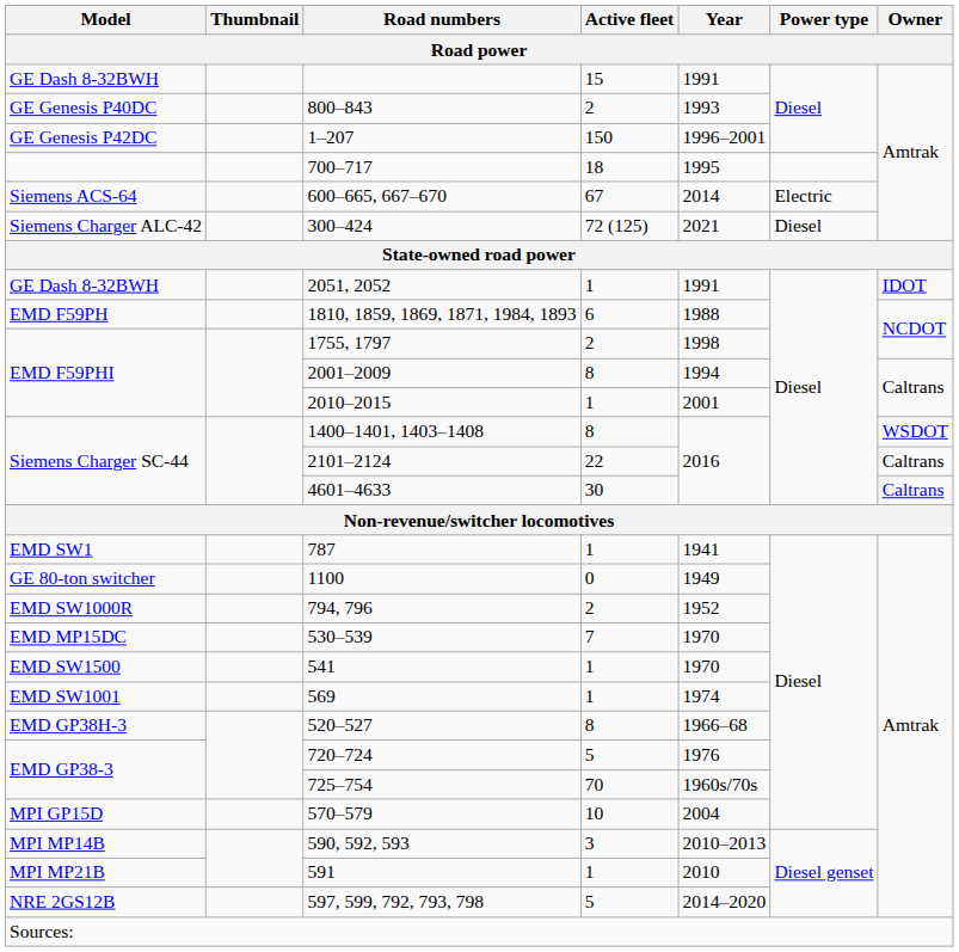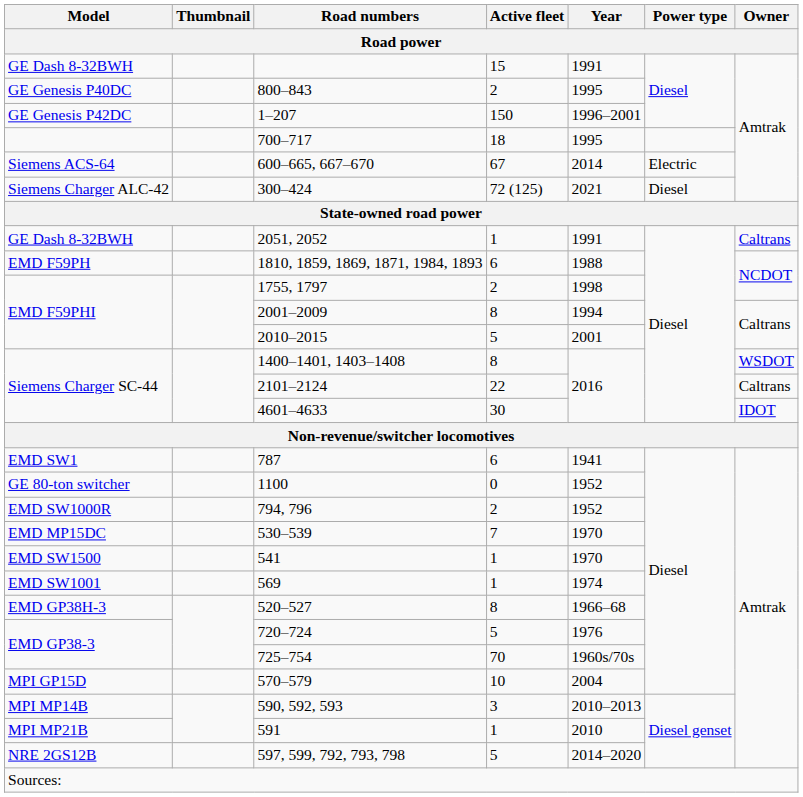800–843 | Year: 1993 -> 1995
2051, 2052 | Owner: IDOT -> Caltrans
2010–2015 | Active fleet: 1 -> 5
4601–4633 | Owner: Caltrans -> IDOT
787 | Active fleet: 1 -> 6
1100 | Year: 1949 -> 1952
